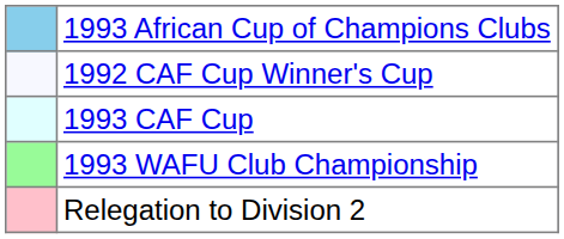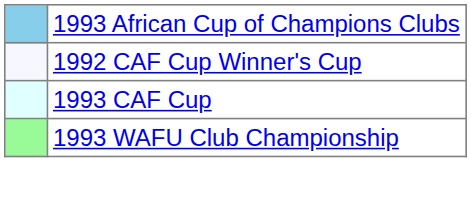- row: Relegation to Division 2
